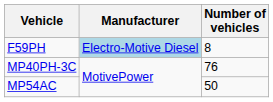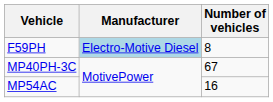MP40PH-3C | Number of vehicles: 76 -> 67
MP54AC | Number of vehicles: 50 -> 16
